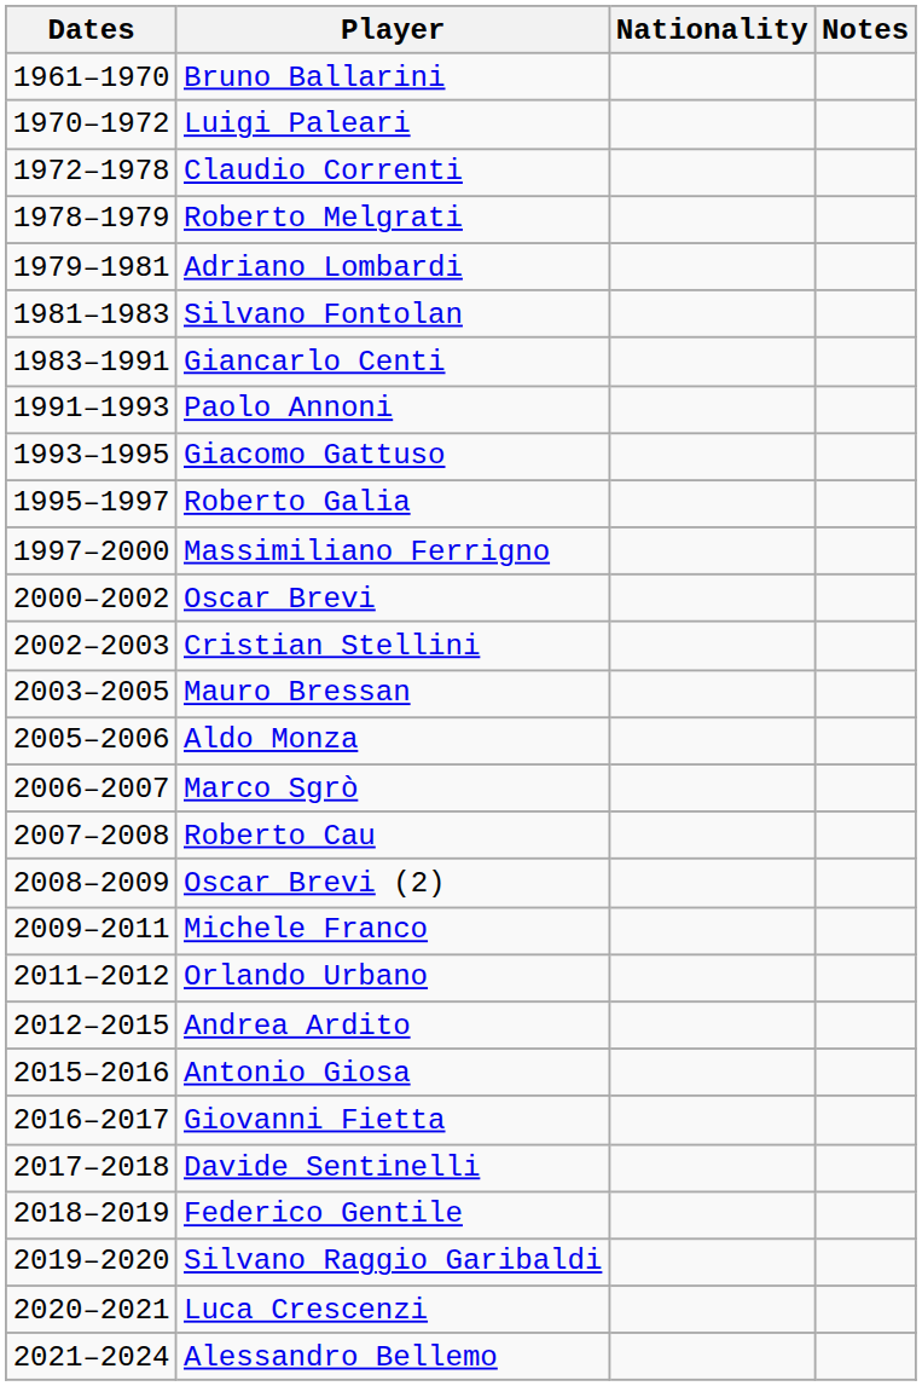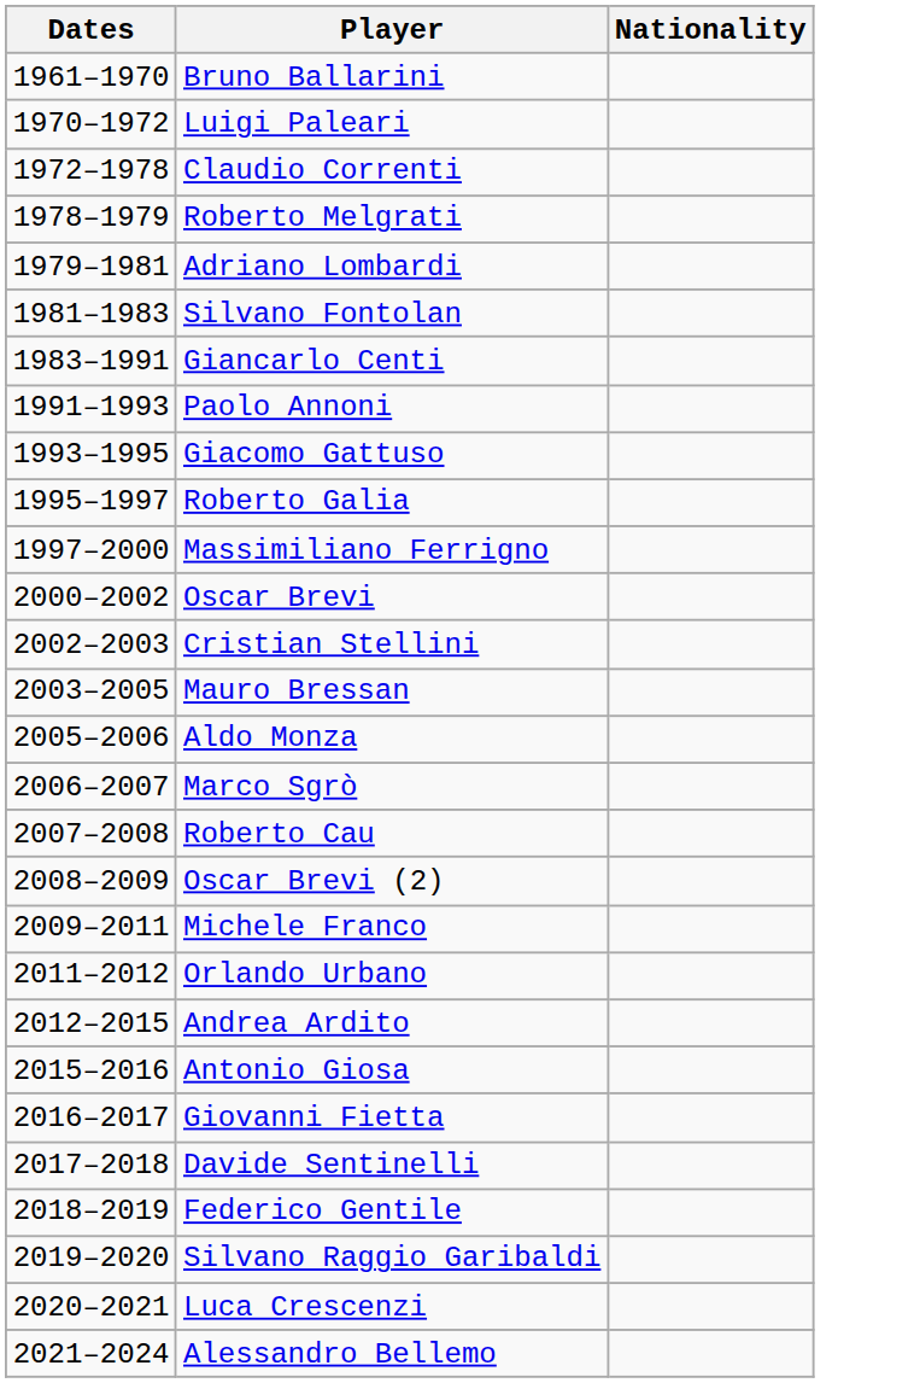- column: Notes
